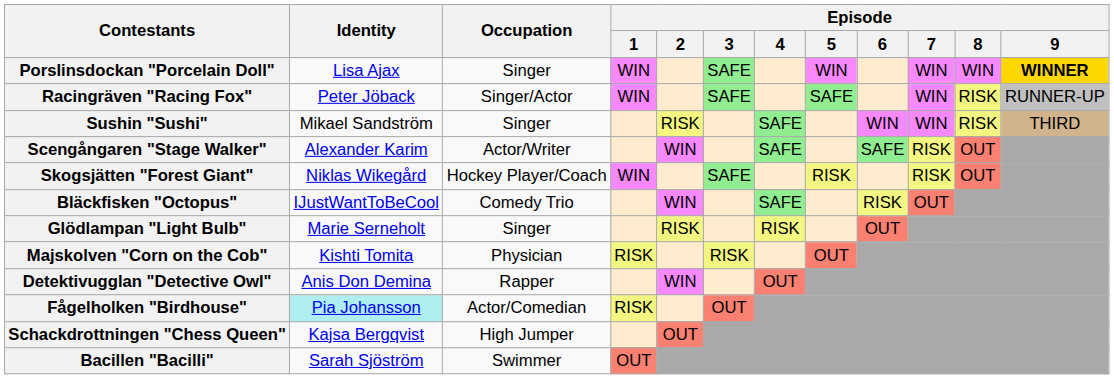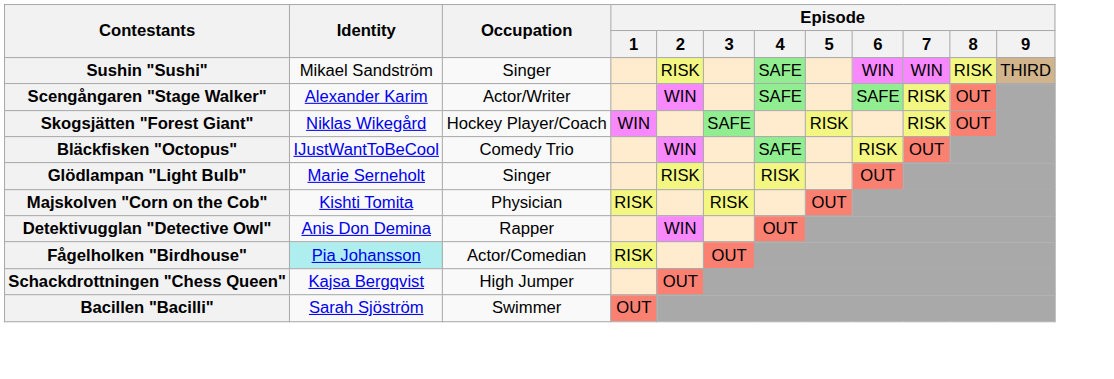- row: Porslinsdockan "Porcelain Doll" | Lisa Ajax | Singer | WIN | SAFE | WIN | WIN | WIN | WINNER
- row: Racingräven "Racing Fox" | Peter Jöback | Singer/Actor | WIN | SAFE | SAFE | WIN | RISK | RUNNER-UP
